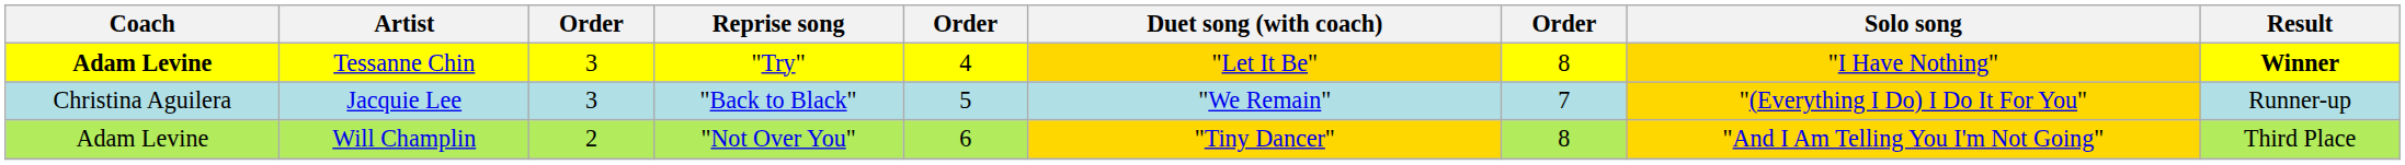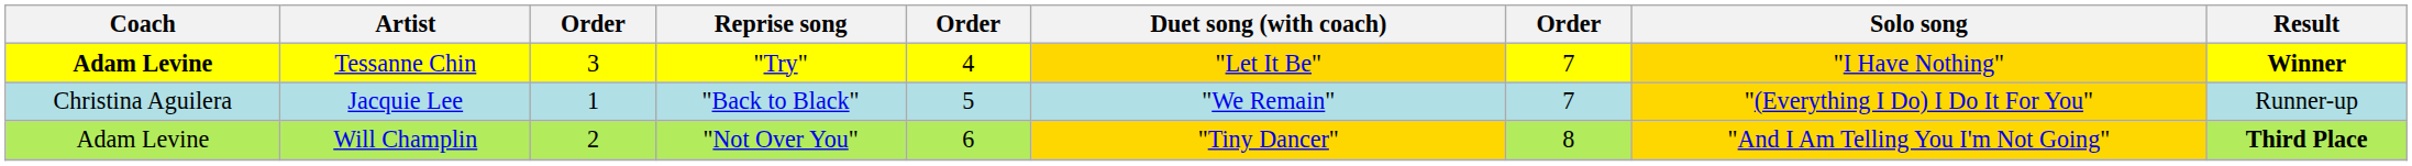Tessanne Chin | column 7: 8 -> 7
Jacquie Lee | column 3: 3 -> 1
Will Champlin | Result: normal -> bold
